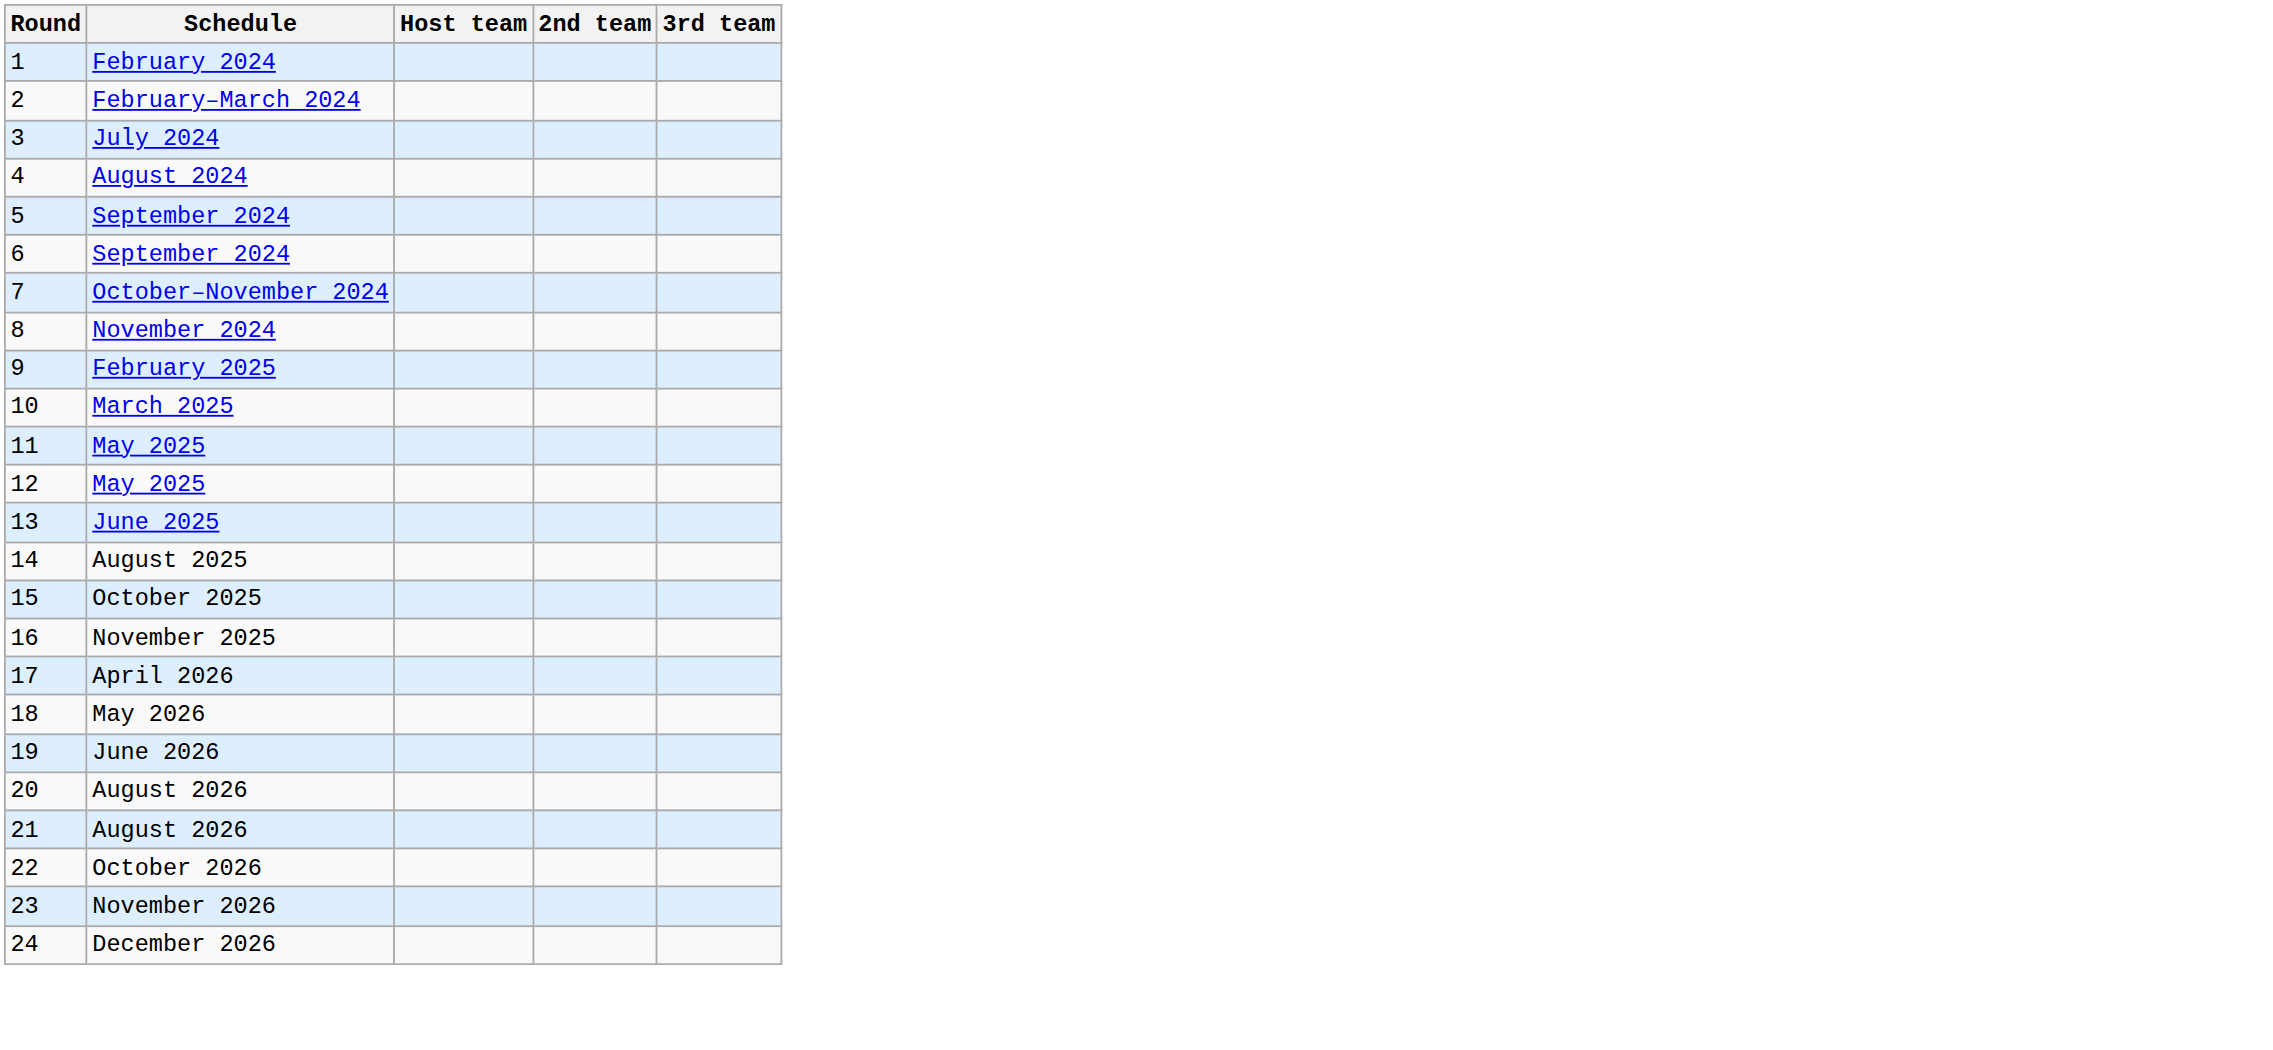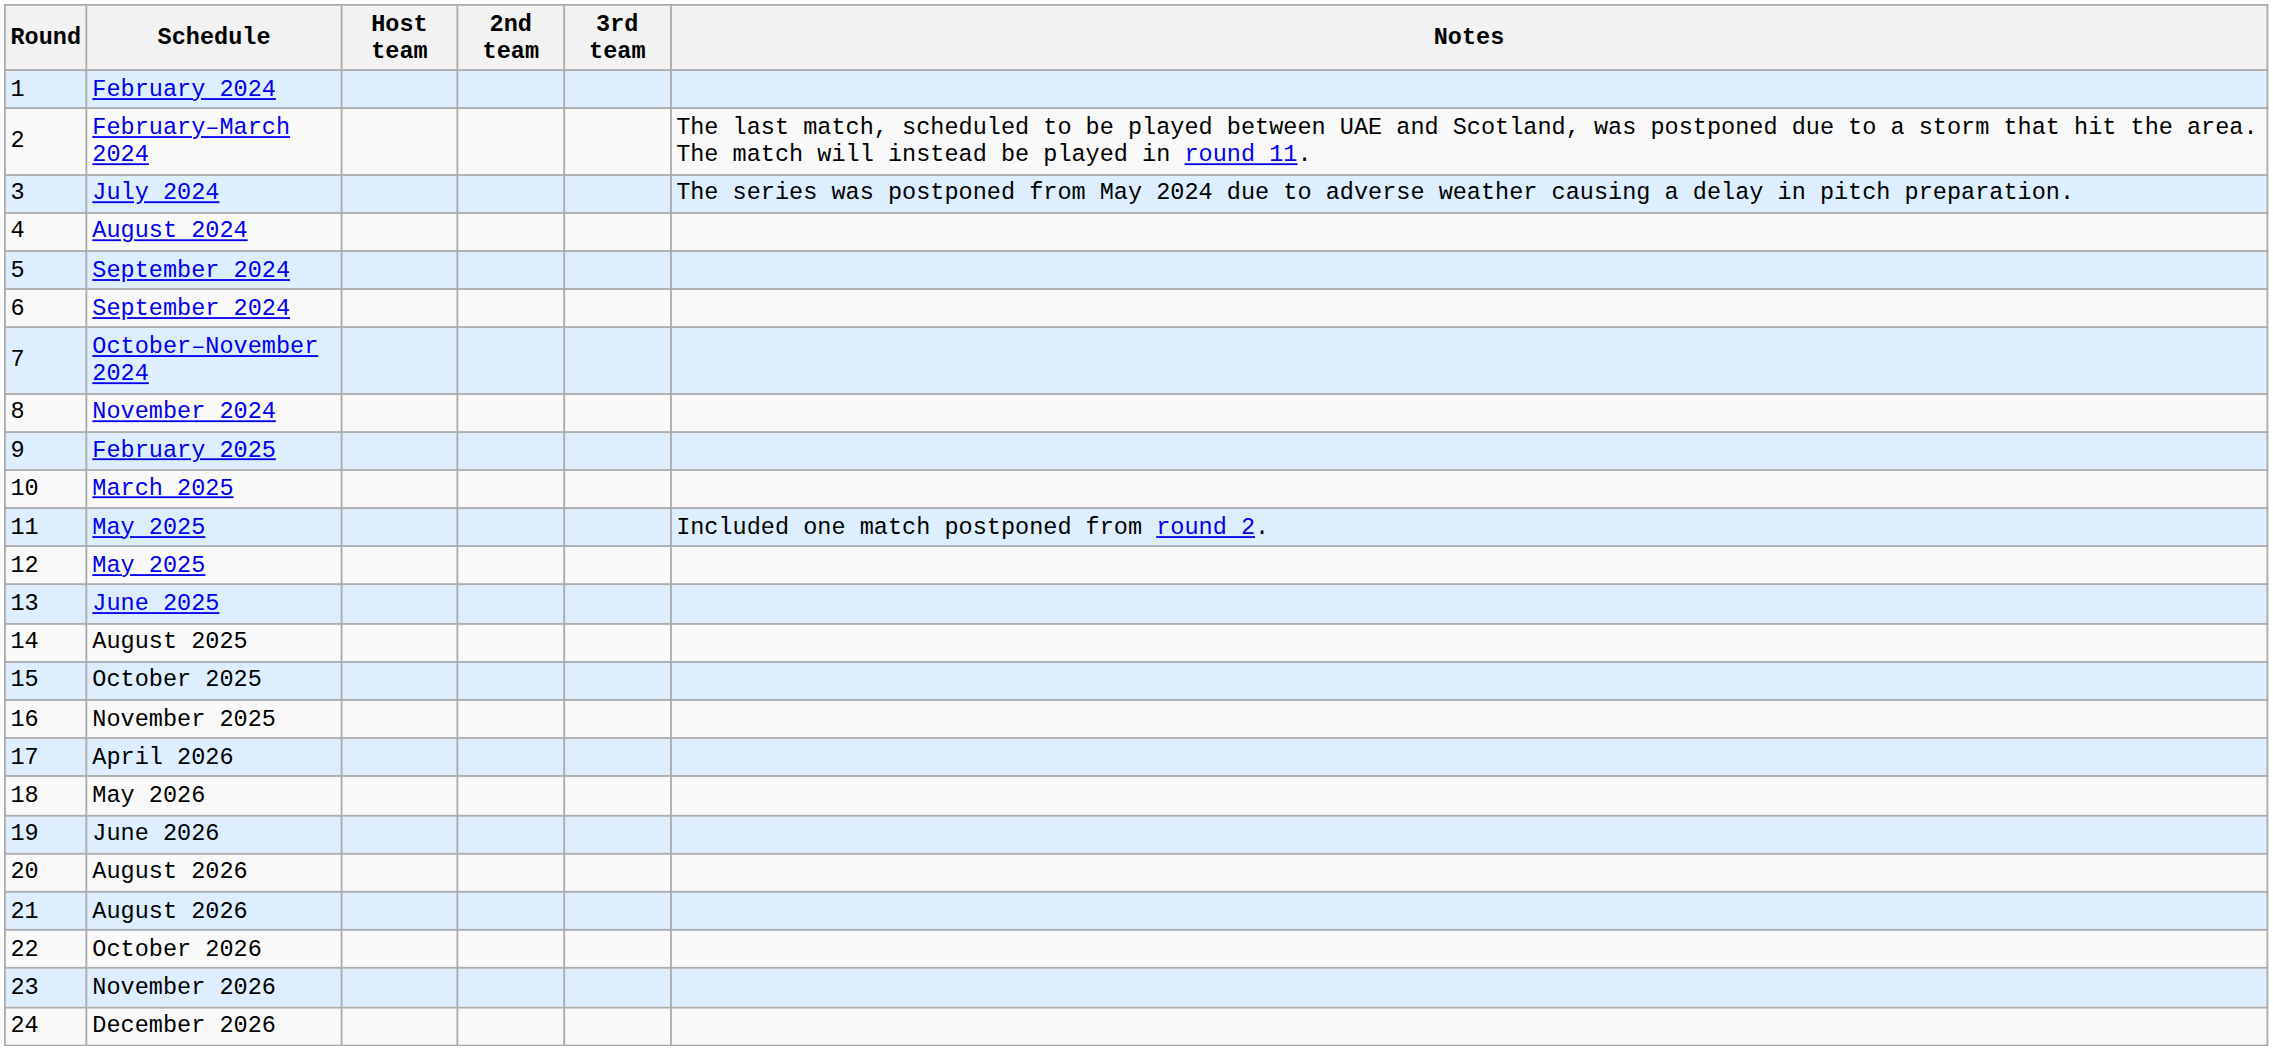+ column: Notes | The last match, scheduled to be played between UAE and Scotland, was postponed due to a storm that hit the area. The match will instead be played in round 11. | The series was postponed from May 2024 due to adverse weather causing a delay in pitch preparation. | Included one match postponed from round 2.
